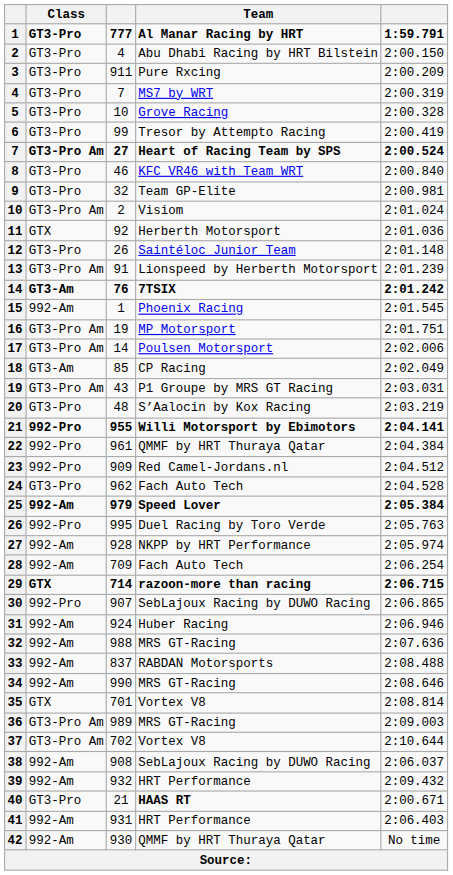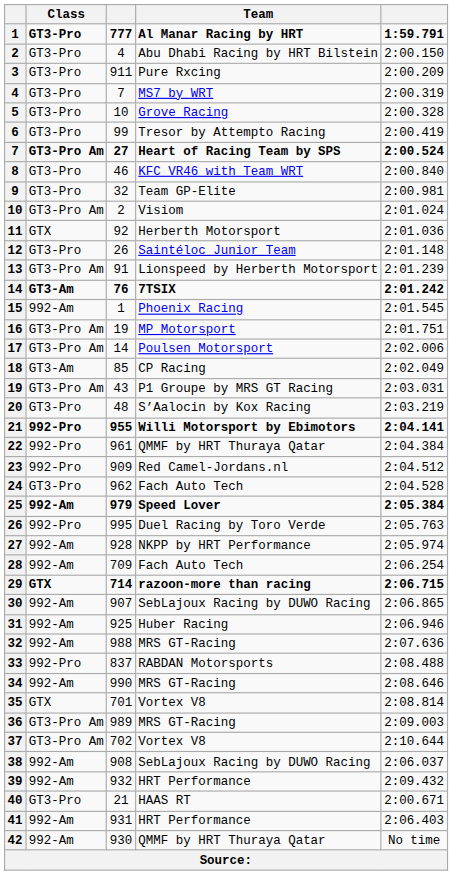30 | Class: 992-Pro -> 992-Am
31 | column 3: 924 -> 925
33 | Class: 992-Am -> 992-Pro
40 | Team: bold -> normal
